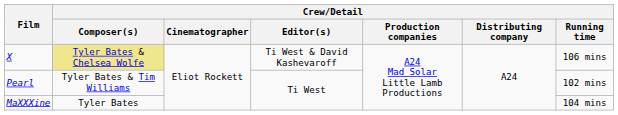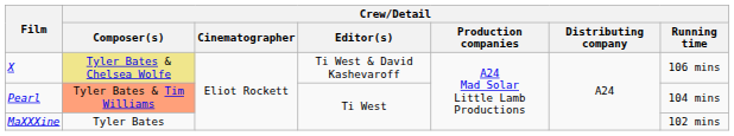Pearl | Crew/Detail / Composer(s): no background -> lightsalmon background
Pearl | Crew/Detail / Running time: 102 mins -> 104 mins
MaXXXine | Crew/Detail / Running time: 104 mins -> 102 mins
